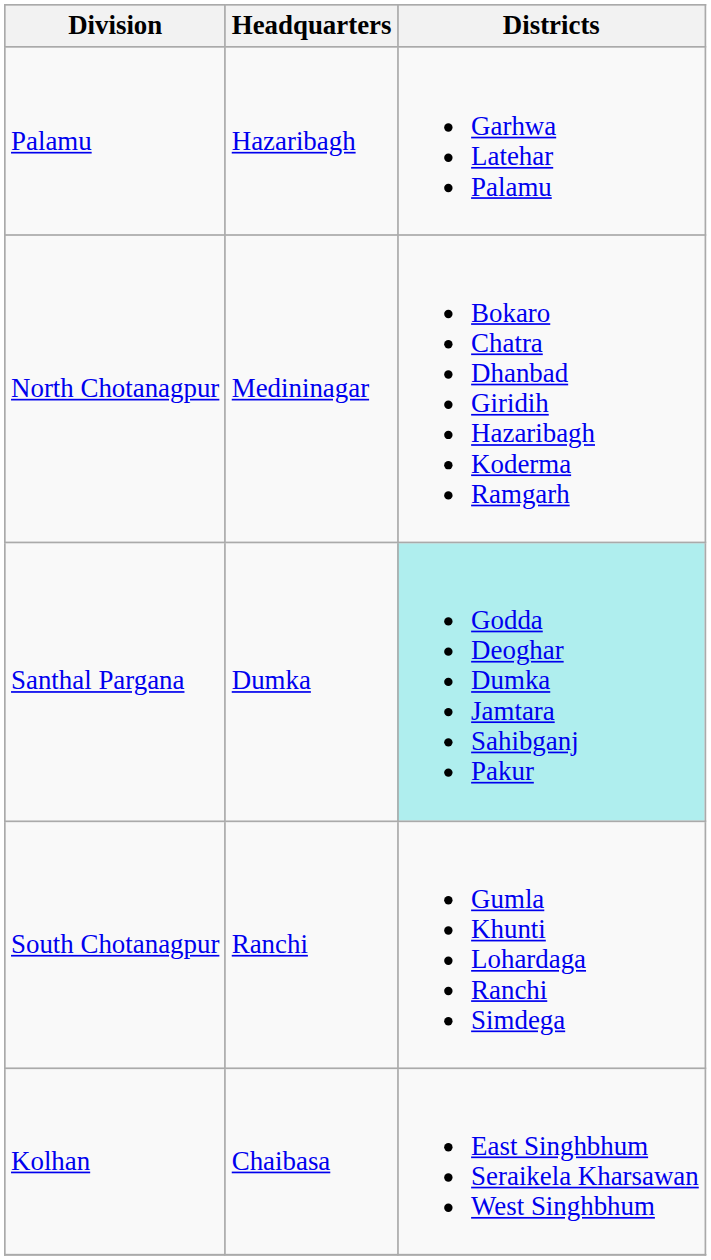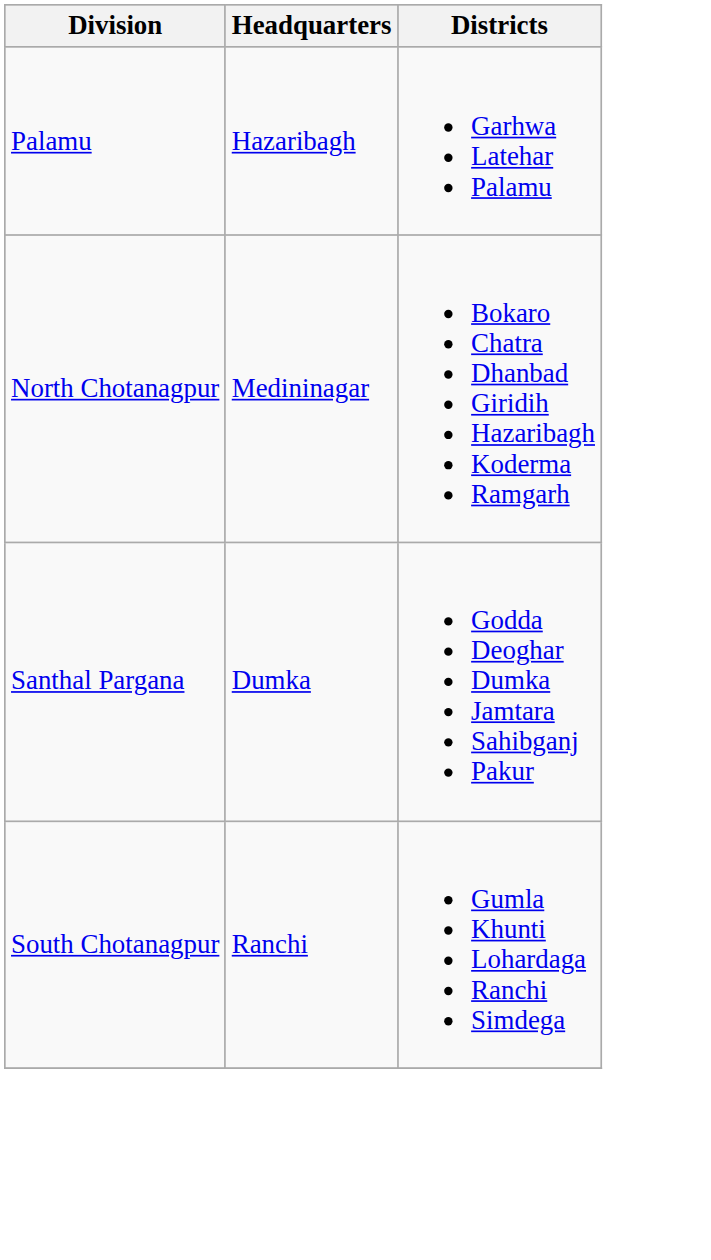Santhal Pargana | Districts: paleturquoise background -> no background
- row: Kolhan | Chaibasa | East Singhbhum Seraikela Kharsawan West Singhbhum
